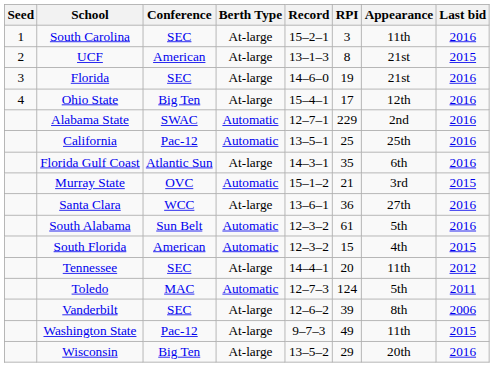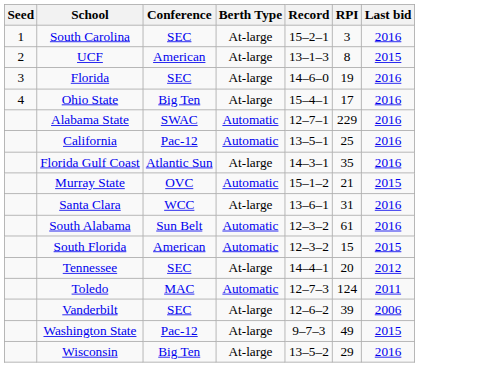- column: Appearance | 11th | 21st | 21st | 12th | 2nd | 25th | 6th | 3rd | 27th | 5th | 4th | 11th | 5th | 8th | 11th | 20th
Santa Clara | RPI: 36 -> 31
